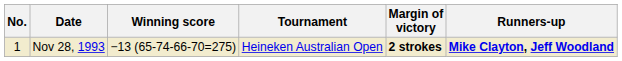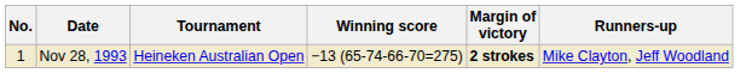columns swapped: Tournament <-> Winning score
Nov 28, 1993 | Runners-up: bold -> normal
